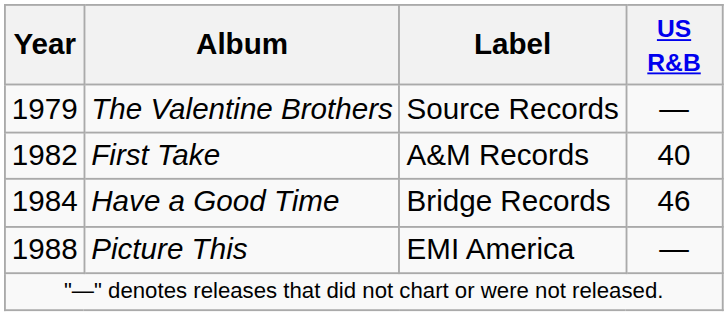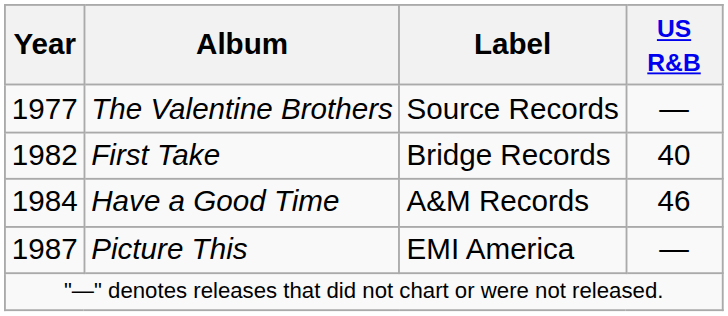The Valentine Brothers | Year: 1979 -> 1977
First Take | Label: A&M Records -> Bridge Records
Have a Good Time | Label: Bridge Records -> A&M Records
Picture This | Year: 1988 -> 1987
